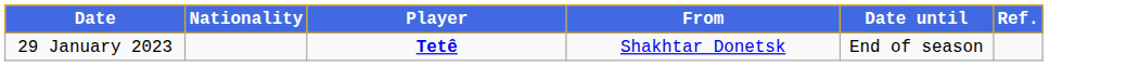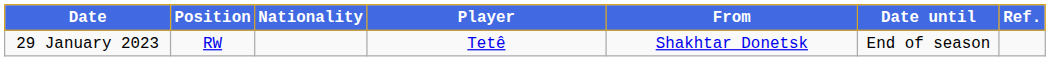+ column: Position | RW
29 January 2023 | Player: bold -> normal
